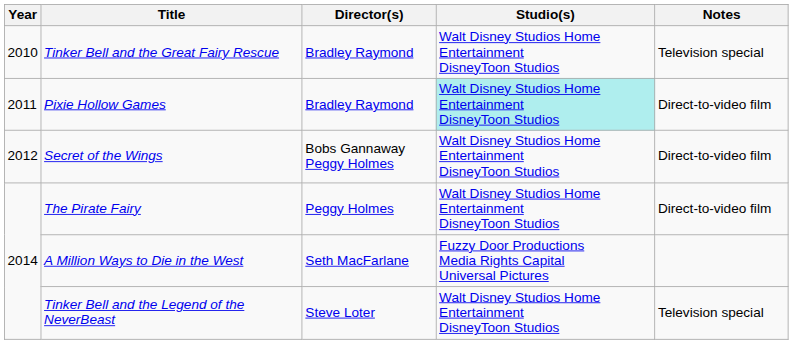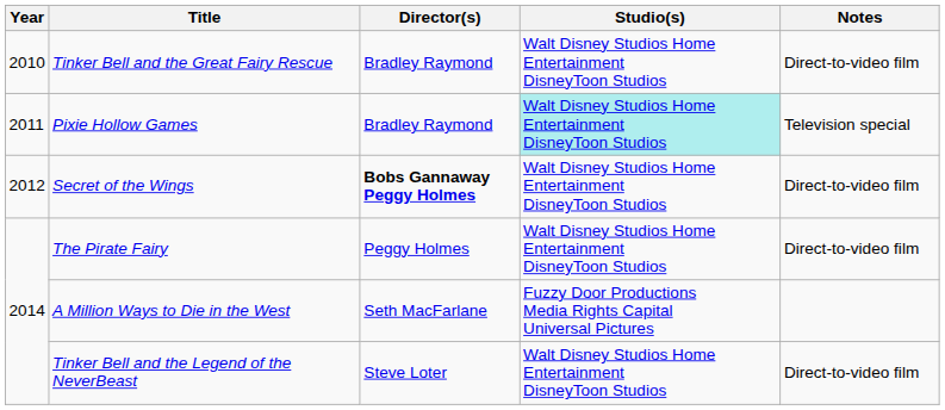Tinker Bell and the Great Fairy Rescue | Notes: Television special -> Direct-to-video film
Pixie Hollow Games | Notes: Direct-to-video film -> Television special
Secret of the Wings | Director(s): normal -> bold
Tinker Bell and the Legend of the NeverBeast | Notes: Television special -> Direct-to-video film
